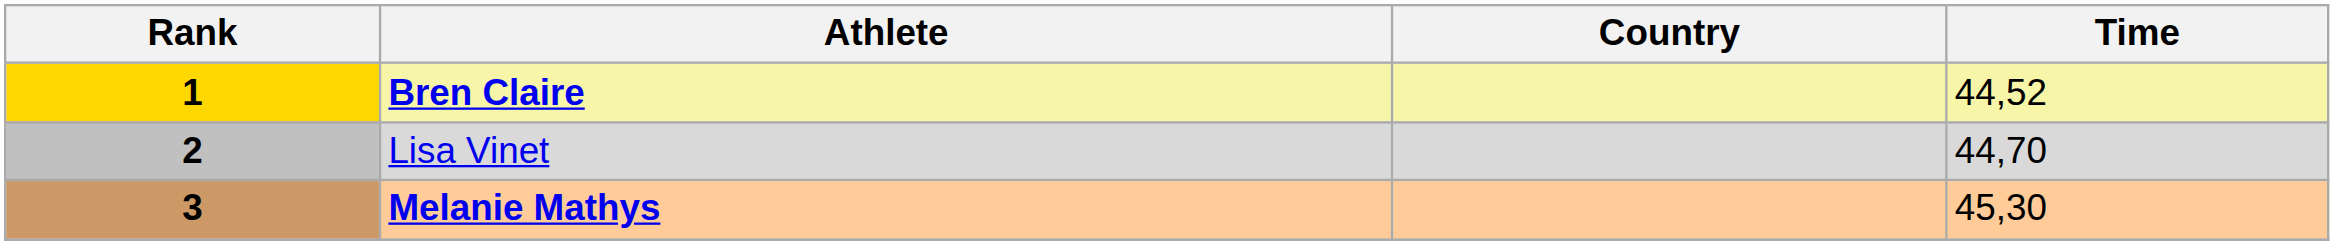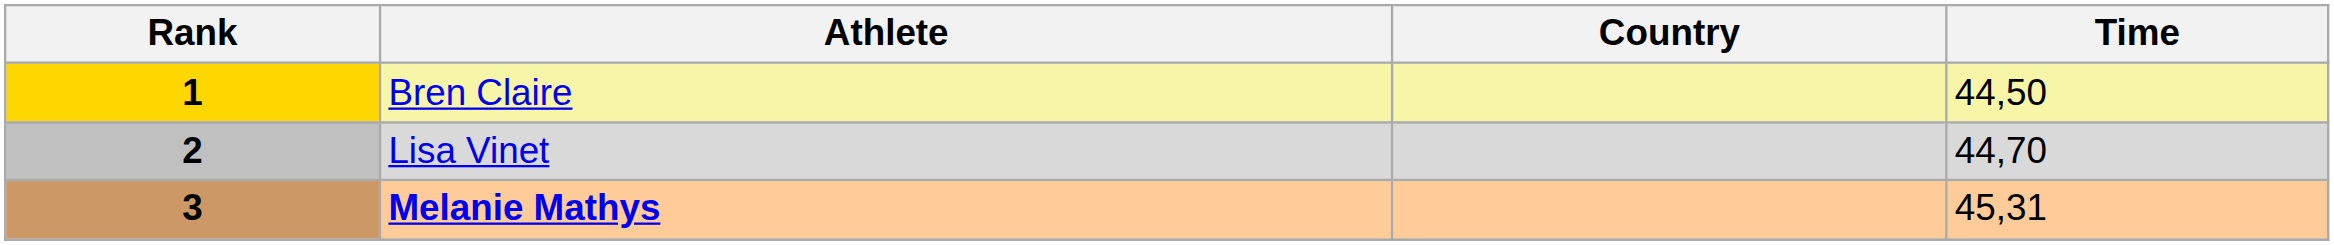1 | Athlete: bold -> normal
1 | Time: 44,52 -> 44,50
3 | Time: 45,30 -> 45,31
